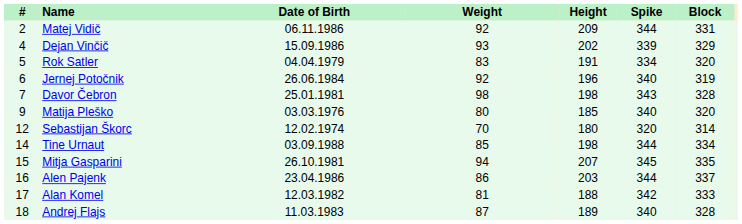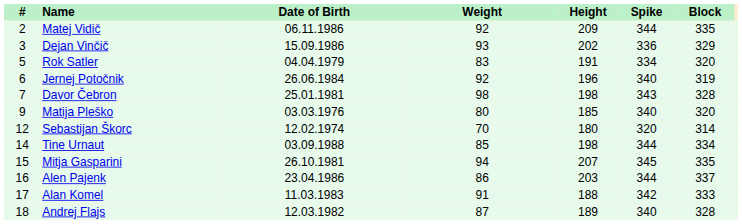Matej Vidič | Block: 331 -> 335
Dejan Vinčič | #: 4 -> 3
Dejan Vinčič | Spike: 339 -> 336
Alan Komel | Date of Birth: 12.03.1982 -> 11.03.1983
Alan Komel | Weight: 81 -> 91
Andrej Flajs | Date of Birth: 11.03.1983 -> 12.03.1982
